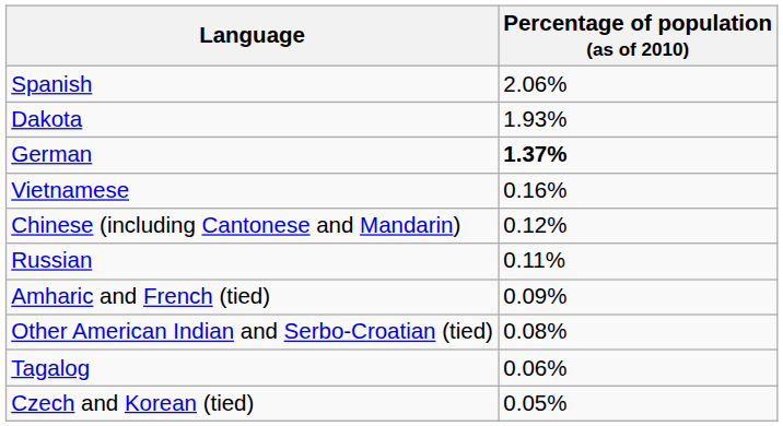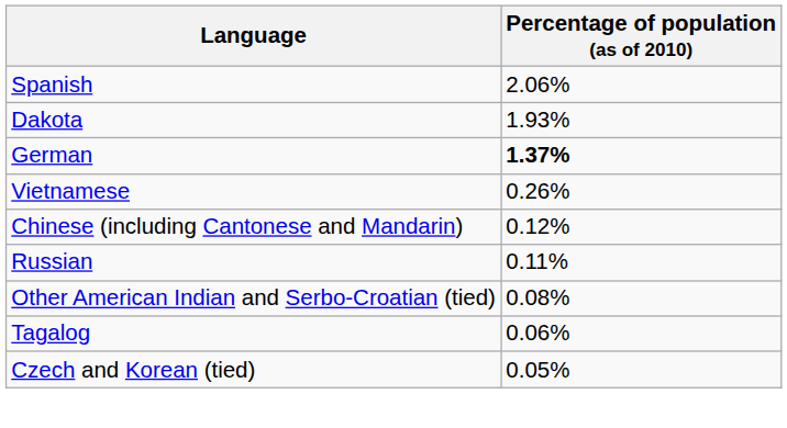Vietnamese | Percentage of population (as of 2010): 0.16% -> 0.26%
- row: Amharic and French (tied) | 0.09%
